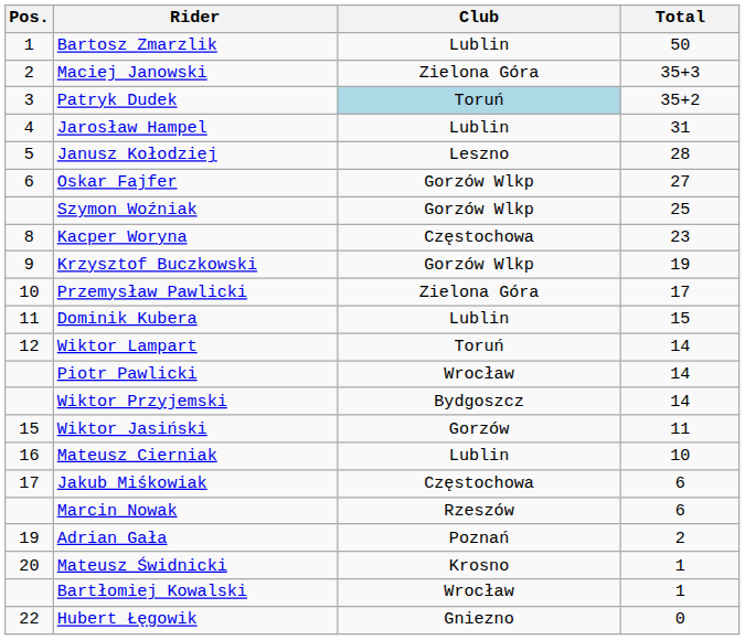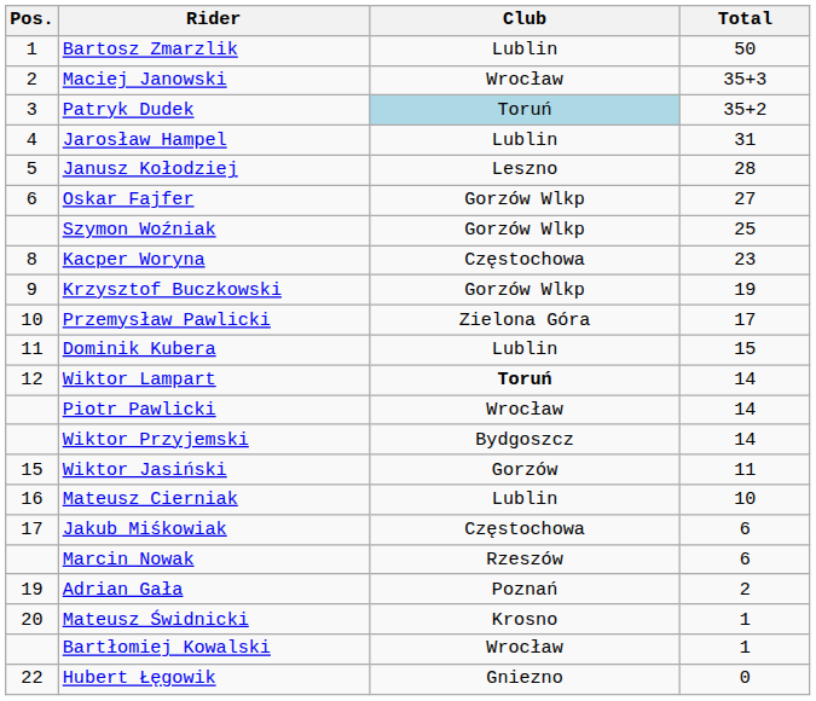Maciej Janowski | Club: Zielona Góra -> Wrocław
Wiktor Lampart | Club: normal -> bold
